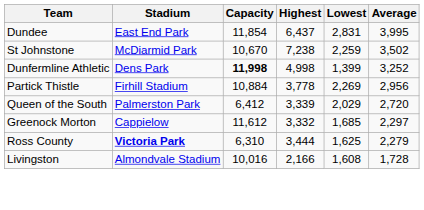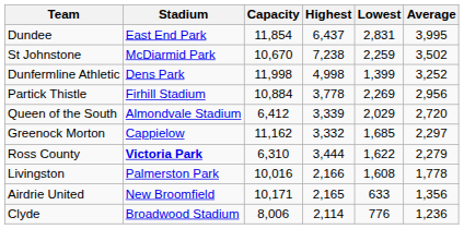Dunfermline Athletic | Capacity: bold -> normal
Queen of the South | Stadium: Palmerston Park -> Almondvale Stadium
Greenock Morton | Capacity: 11,612 -> 11,162
Ross County | Lowest: 1,625 -> 1,622
Livingston | Stadium: Almondvale Stadium -> Palmerston Park
Livingston | Average: 1,728 -> 1,778
+ row: Airdrie United | New Broomfield | 10,171 | 2,165 | 633 | 1,356
+ row: Clyde | Broadwood Stadium | 8,006 | 2,114 | 776 | 1,236
